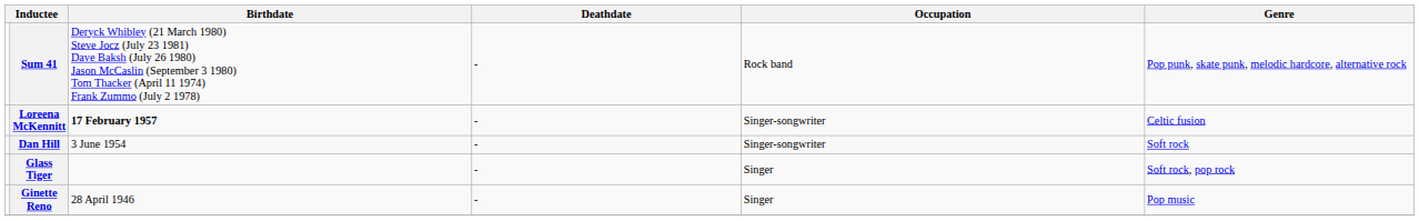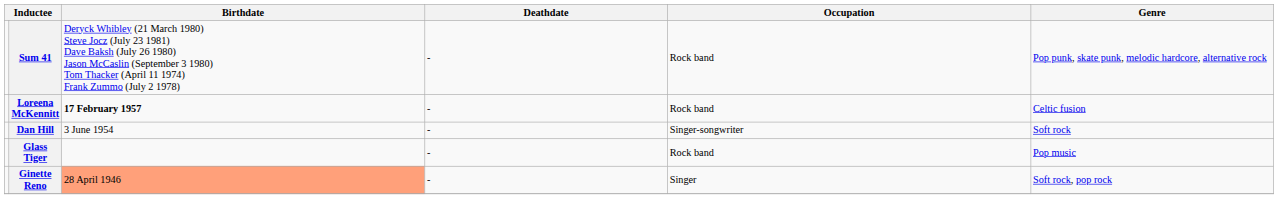Loreena McKennitt | Occupation: Singer-songwriter -> Rock band
Glass Tiger | Occupation: Singer -> Rock band
Glass Tiger | Genre: Soft rock, pop rock -> Pop music
Ginette Reno | Birthdate: no background -> lightsalmon background
Ginette Reno | Genre: Pop music -> Soft rock, pop rock
